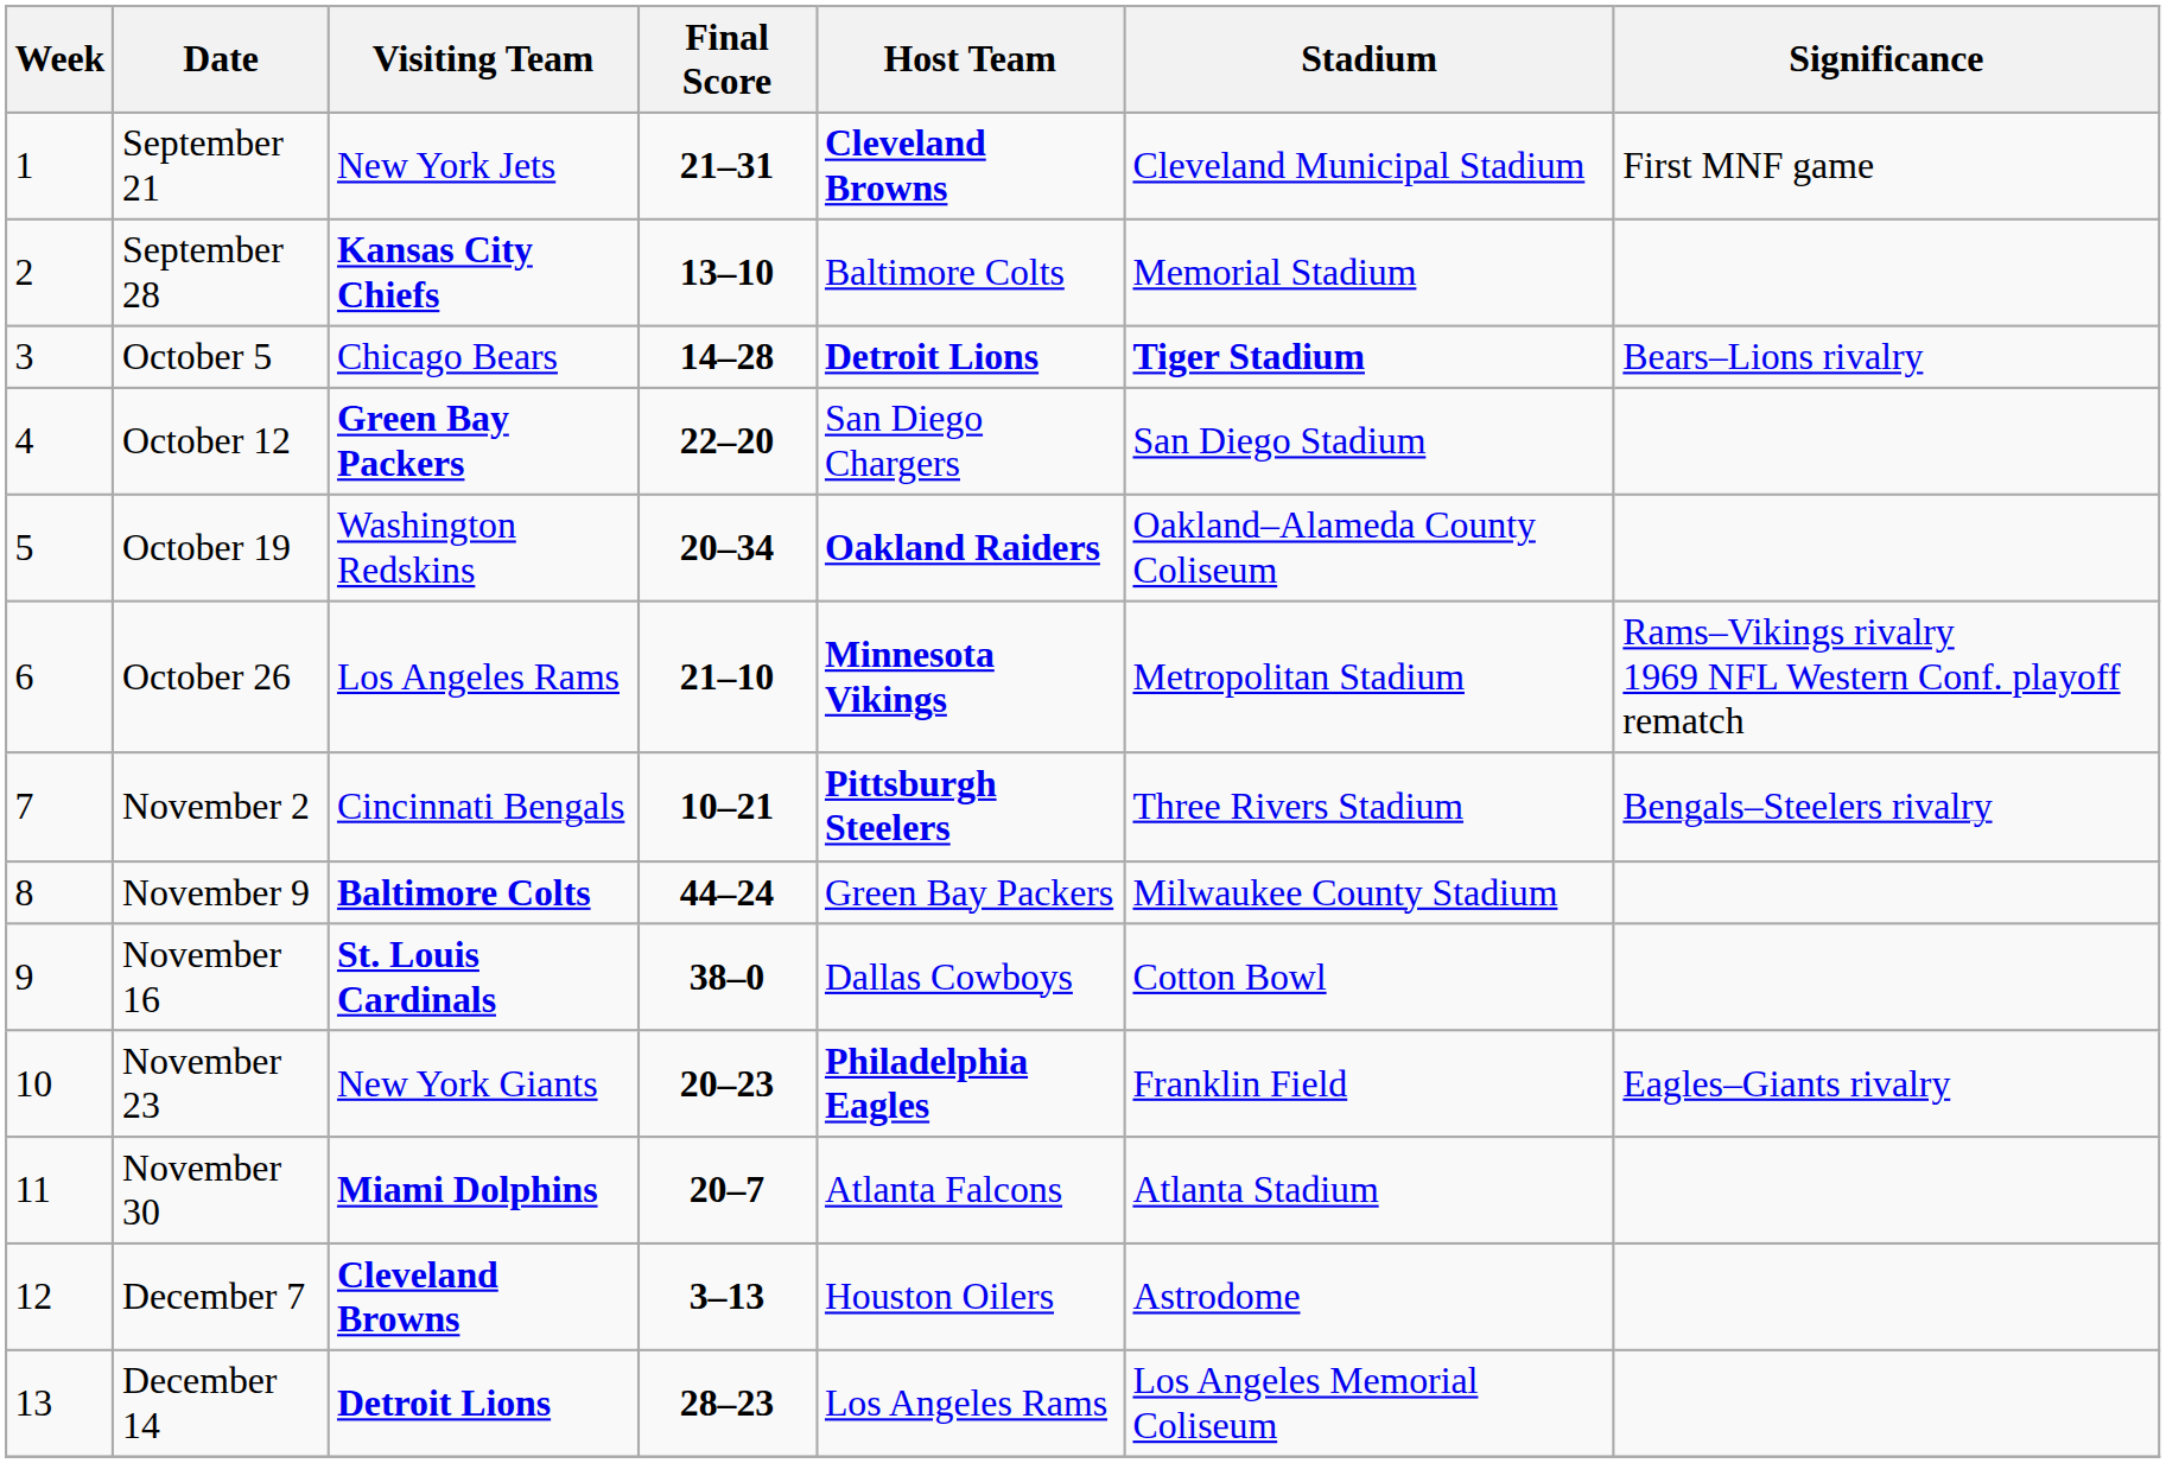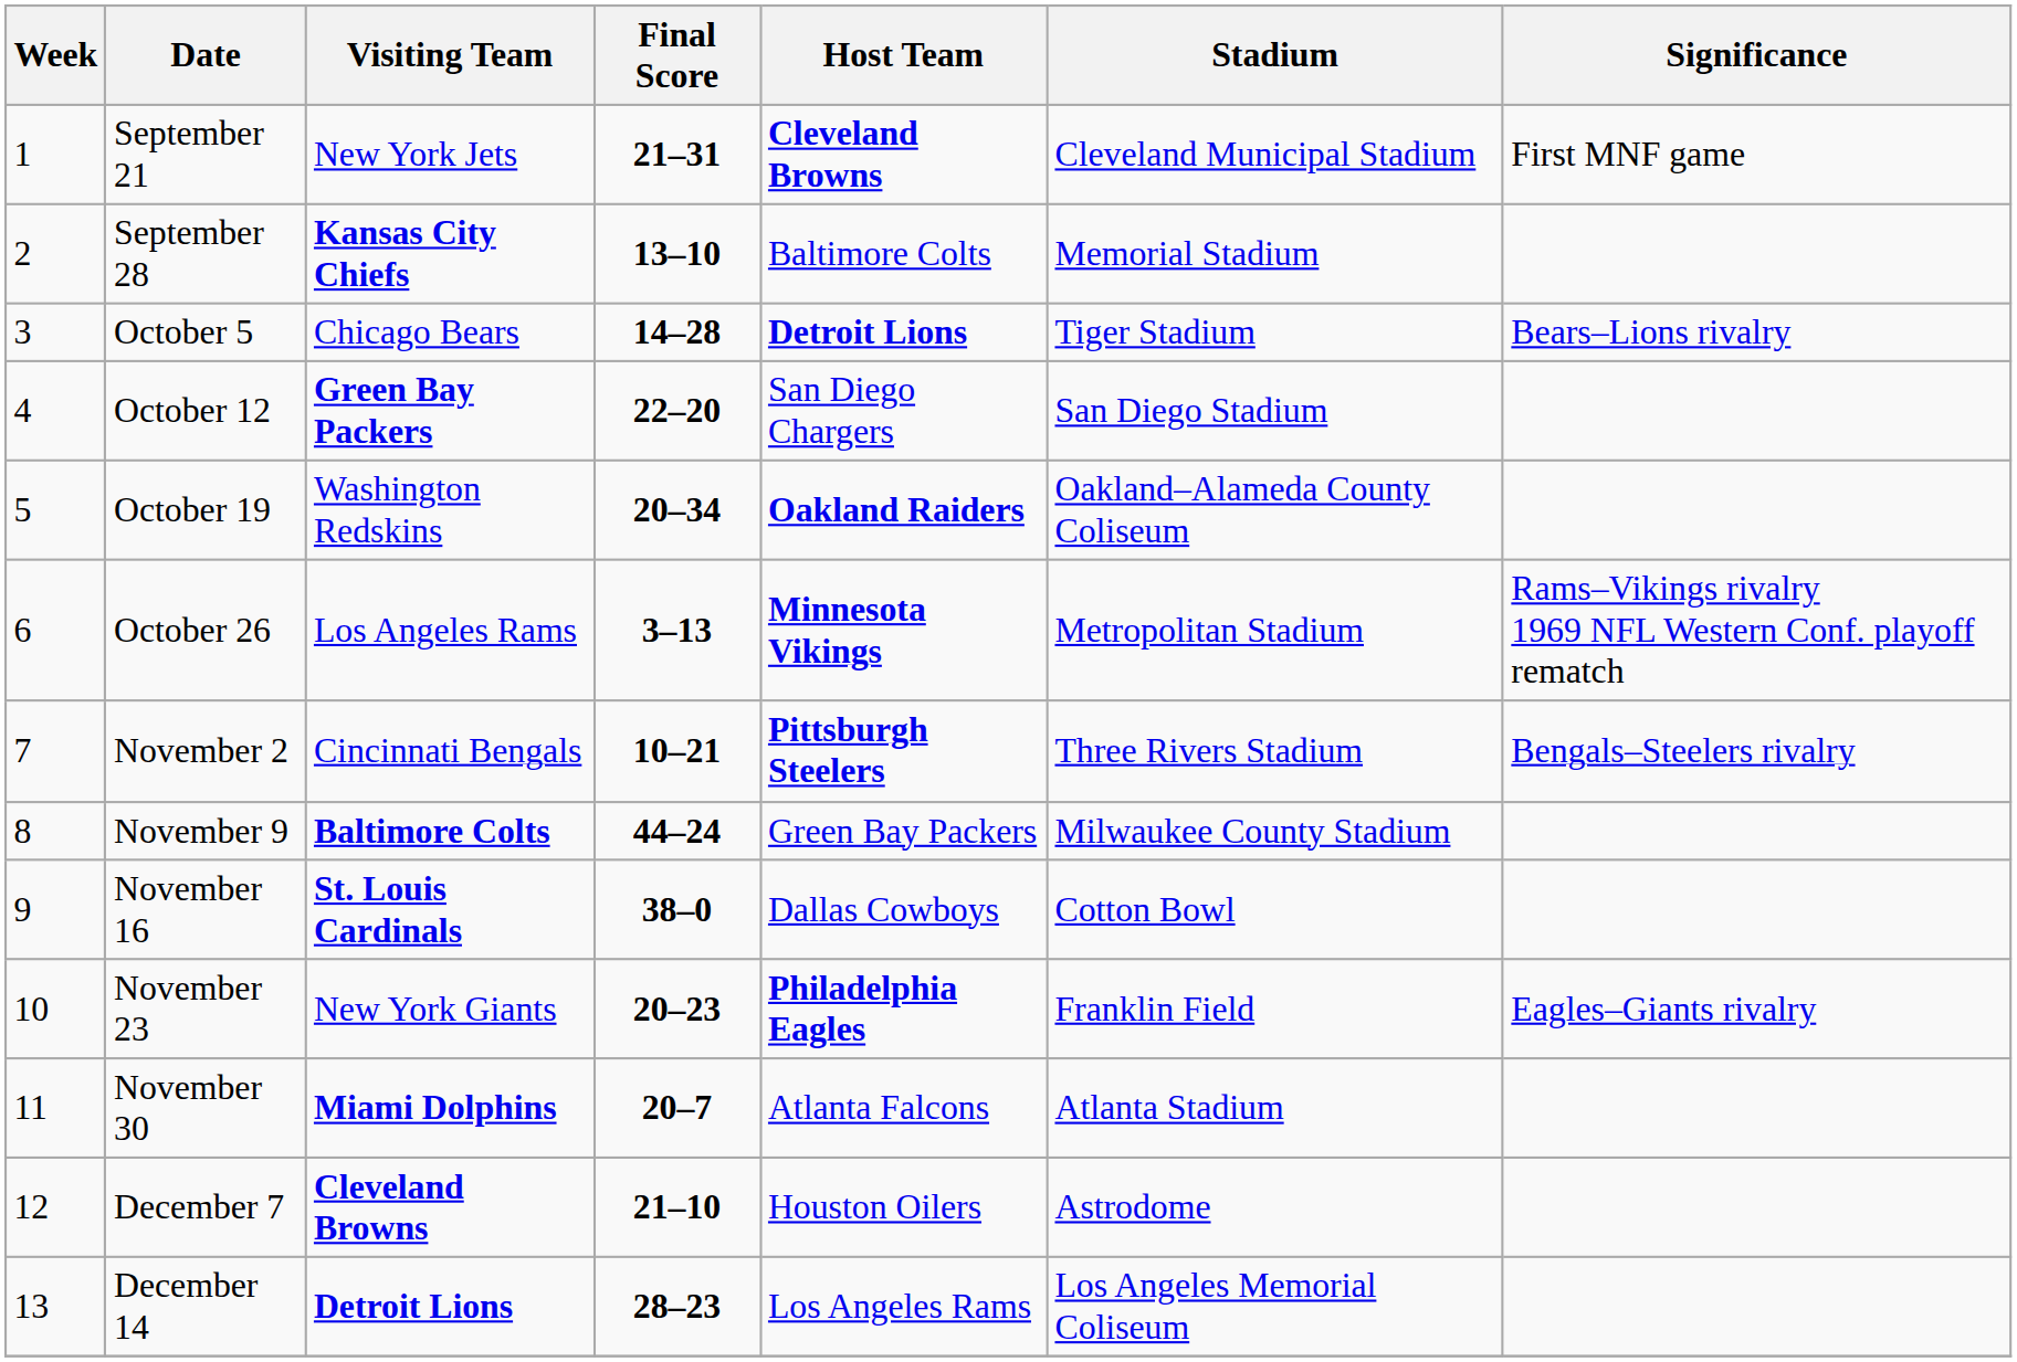October 5 | Stadium: bold -> normal
October 26 | Final Score: 21–10 -> 3–13
December 7 | Final Score: 3–13 -> 21–10
